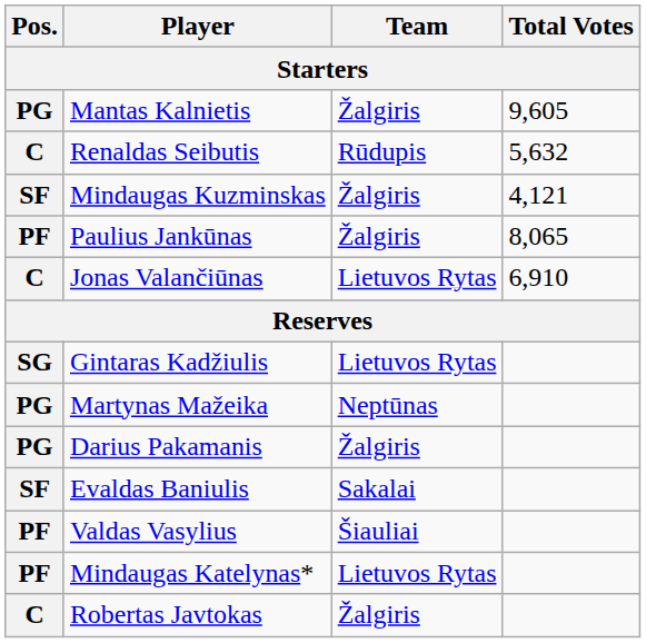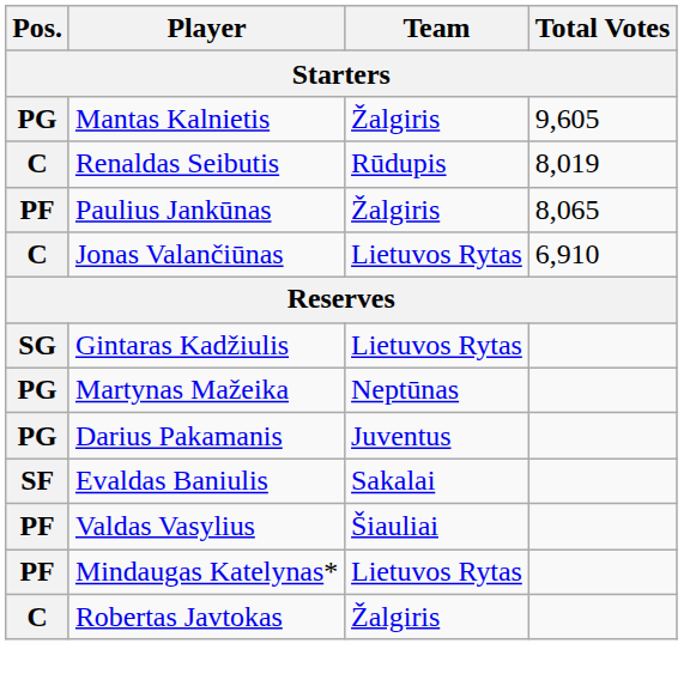Renaldas Seibutis | Total Votes: 5,632 -> 8,019
- row: SF | Mindaugas Kuzminskas | Žalgiris | 4,121
Darius Pakamanis | Team: Žalgiris -> Juventus
